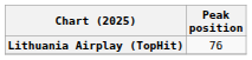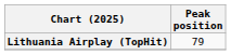Lithuania Airplay (TopHit) | Peak position: 76 -> 79
